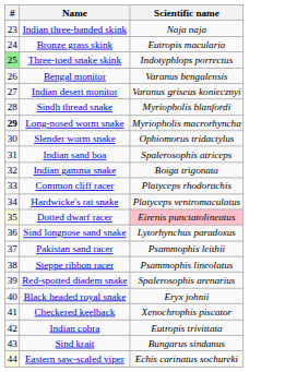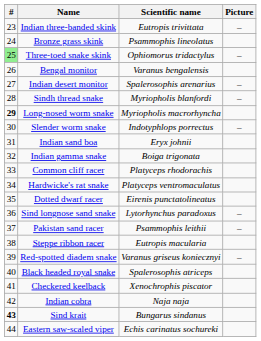+ column: Picture | – | – | – | – | – | – | – | –
Indian three-banded skink | Scientific name: Naja naja -> Eutropis trivittata
Bronze grass skink | Scientific name: Eutropis macularia -> Psammophis lineolatus
Three-toed snake skink | Scientific name: Indotyphlops porrectus -> Ophiomorus tridactylus
Indian desert monitor | Scientific name: Varanus griseus koniecznyi -> Spalerosophis arenarius
Slender worm snake | Scientific name: Ophiomorus tridactylus -> Indotyphlops porrectus
Indian sand boa | Scientific name: Spalerosophis atriceps -> Eryx johnii
Dotted dwarf racer | #: lightyellow background -> no background
Dotted dwarf racer | Scientific name: pink background -> no background
Steppe ribbon racer | Scientific name: Psammophis lineolatus -> Eutropis macularia
Red-spotted diadem snake | Scientific name: Spalerosophis arenarius -> Varanus griseus koniecznyi
Black headed royal snake | Scientific name: Eryx johnii -> Spalerosophis atriceps
Indian cobra | Scientific name: Eutropis trivittata -> Naja naja
Sind krait | #: normal -> bold
Eastern saw-scaled viper | #: lightyellow background -> no background
